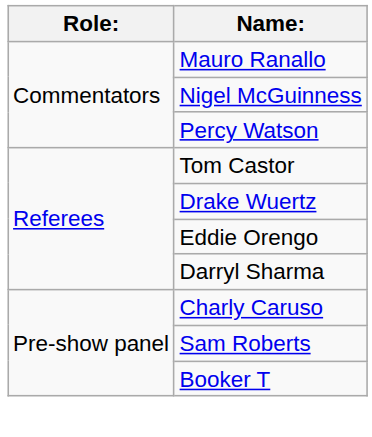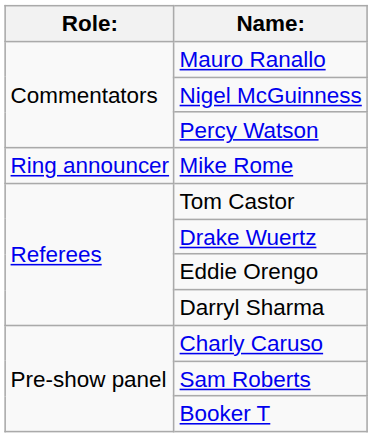+ row: Ring announcer | Mike Rome
